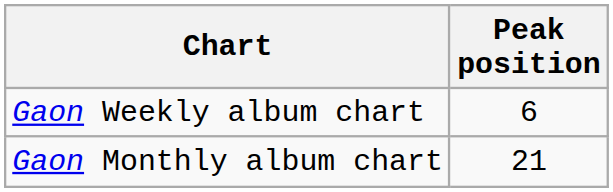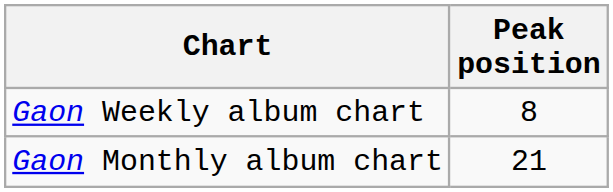Gaon Weekly album chart | Peak position: 6 -> 8
